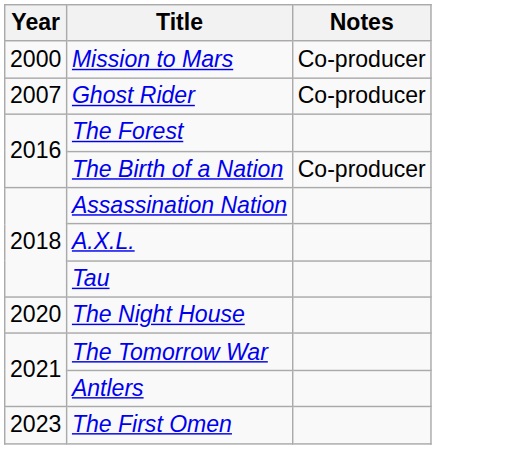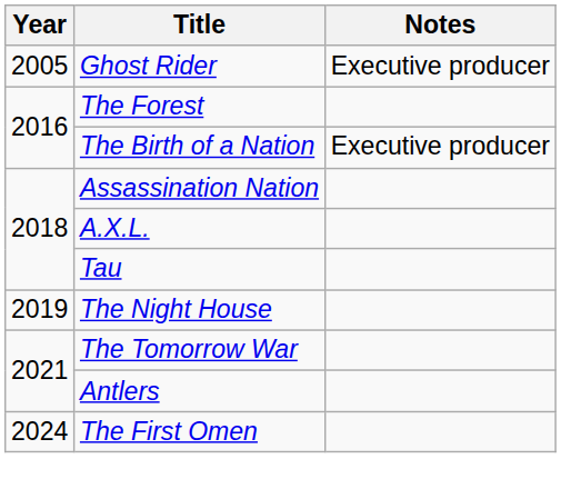- row: 2000 | Mission to Mars | Co-producer
Ghost Rider | Year: 2007 -> 2005
Ghost Rider | Notes: Co-producer -> Executive producer
The Birth of a Nation | Notes: Co-producer -> Executive producer
The Night House | Year: 2020 -> 2019
The First Omen | Year: 2023 -> 2024
